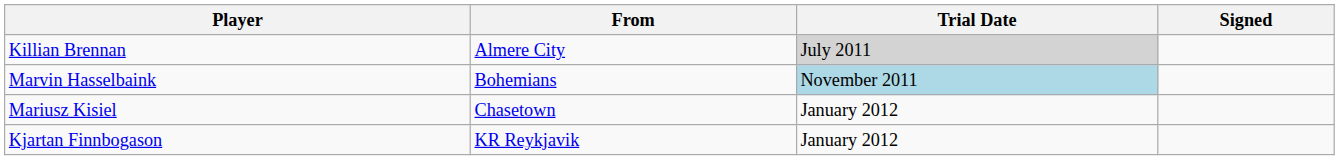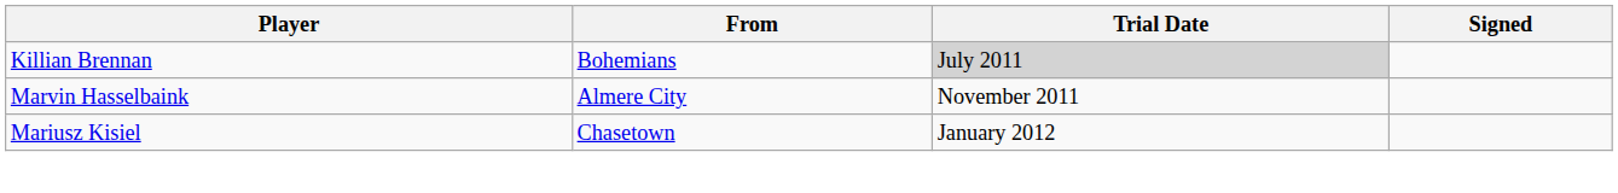Killian Brennan | From: Almere City -> Bohemians
Marvin Hasselbaink | From: Bohemians -> Almere City
Marvin Hasselbaink | Trial Date: lightblue background -> no background
- row: Kjartan Finnbogason | KR Reykjavik | January 2012
